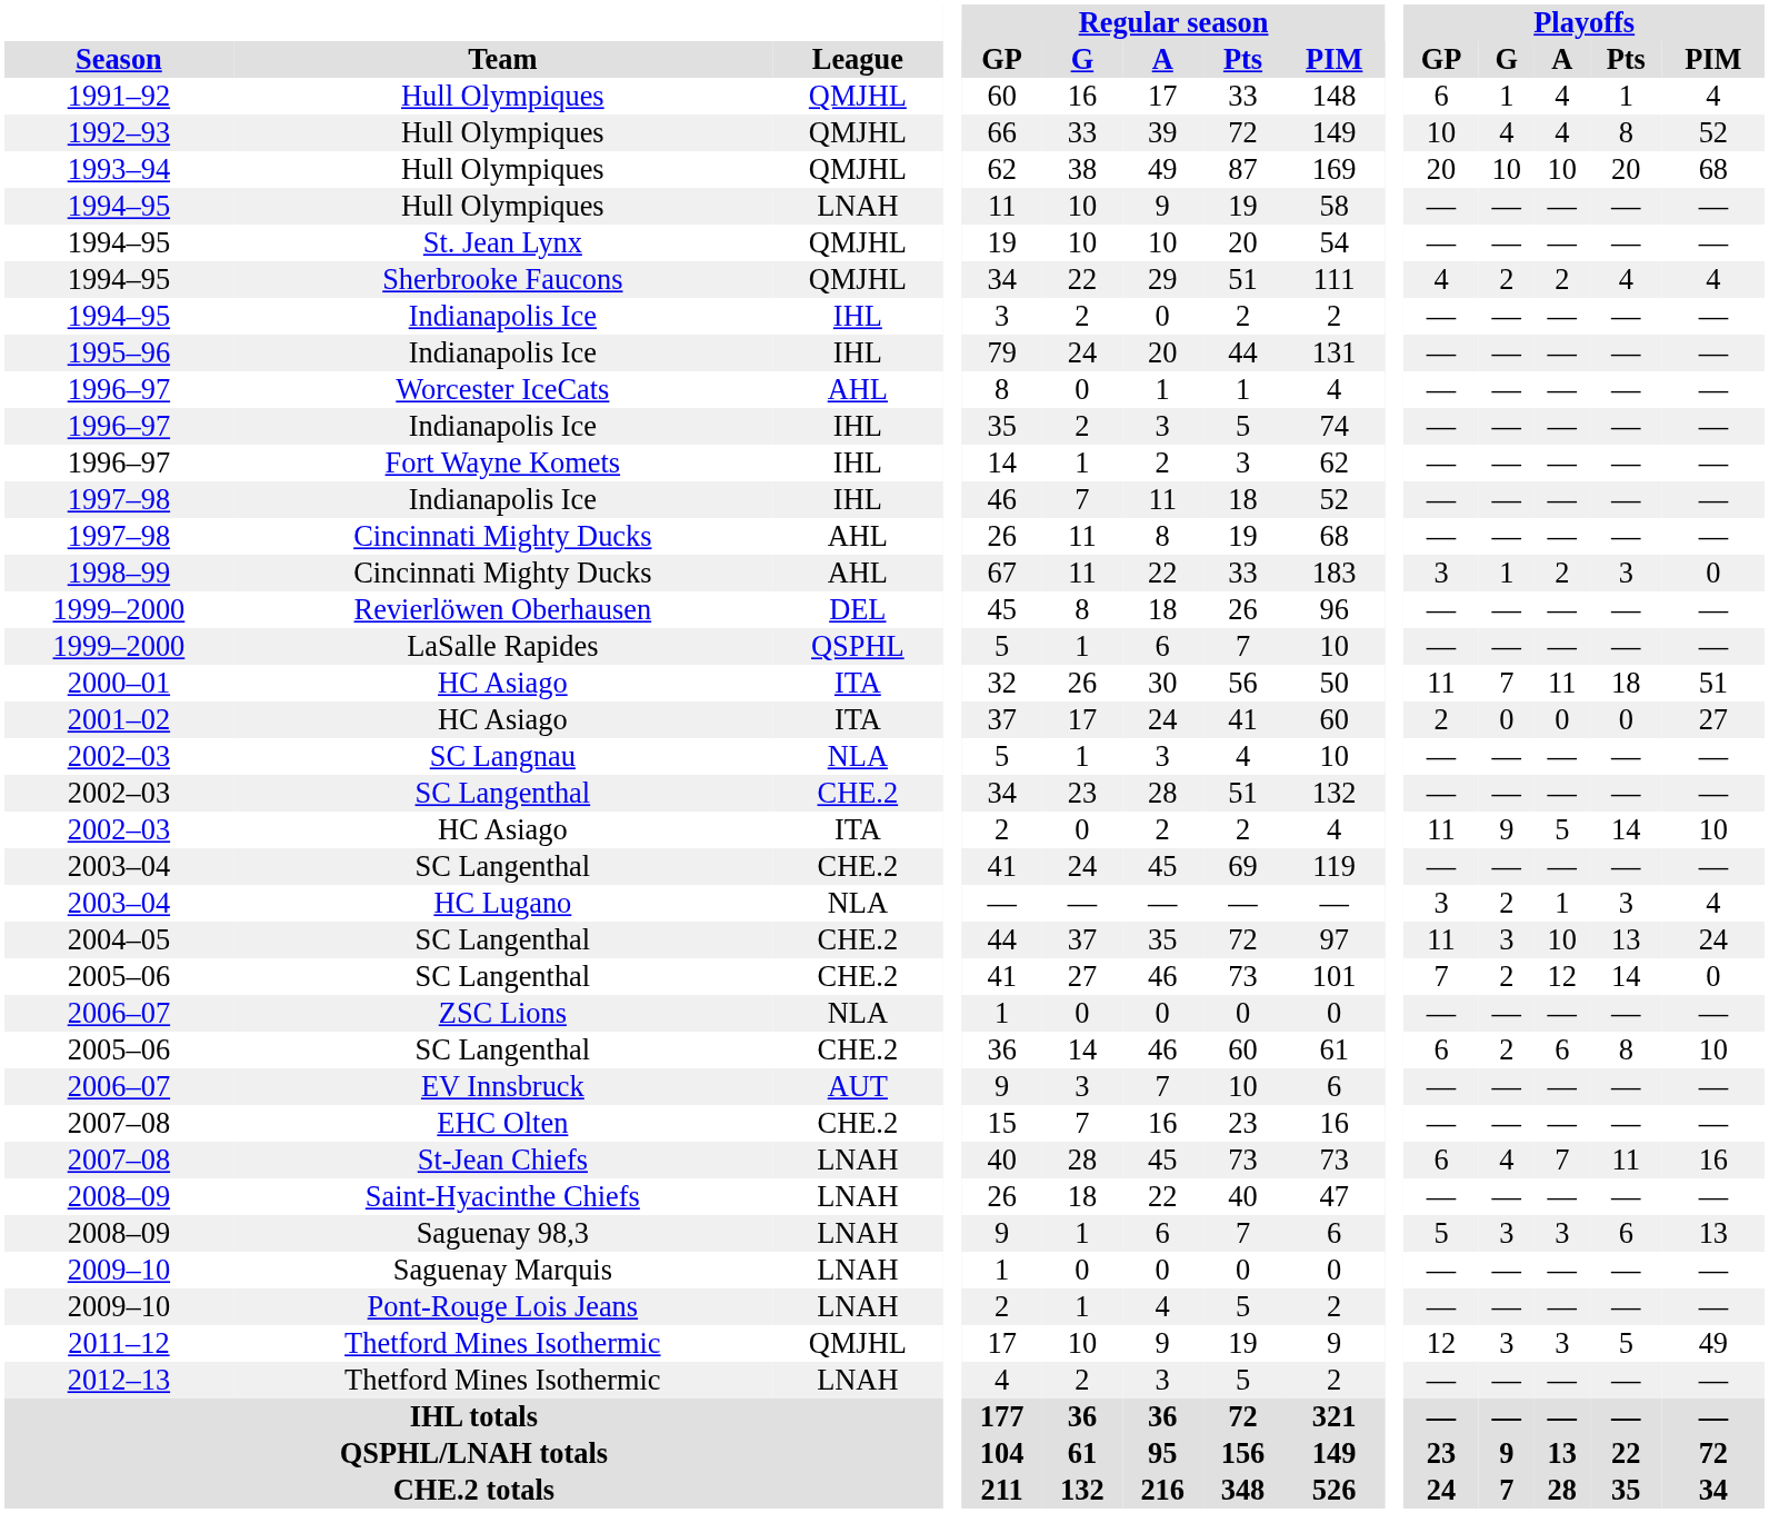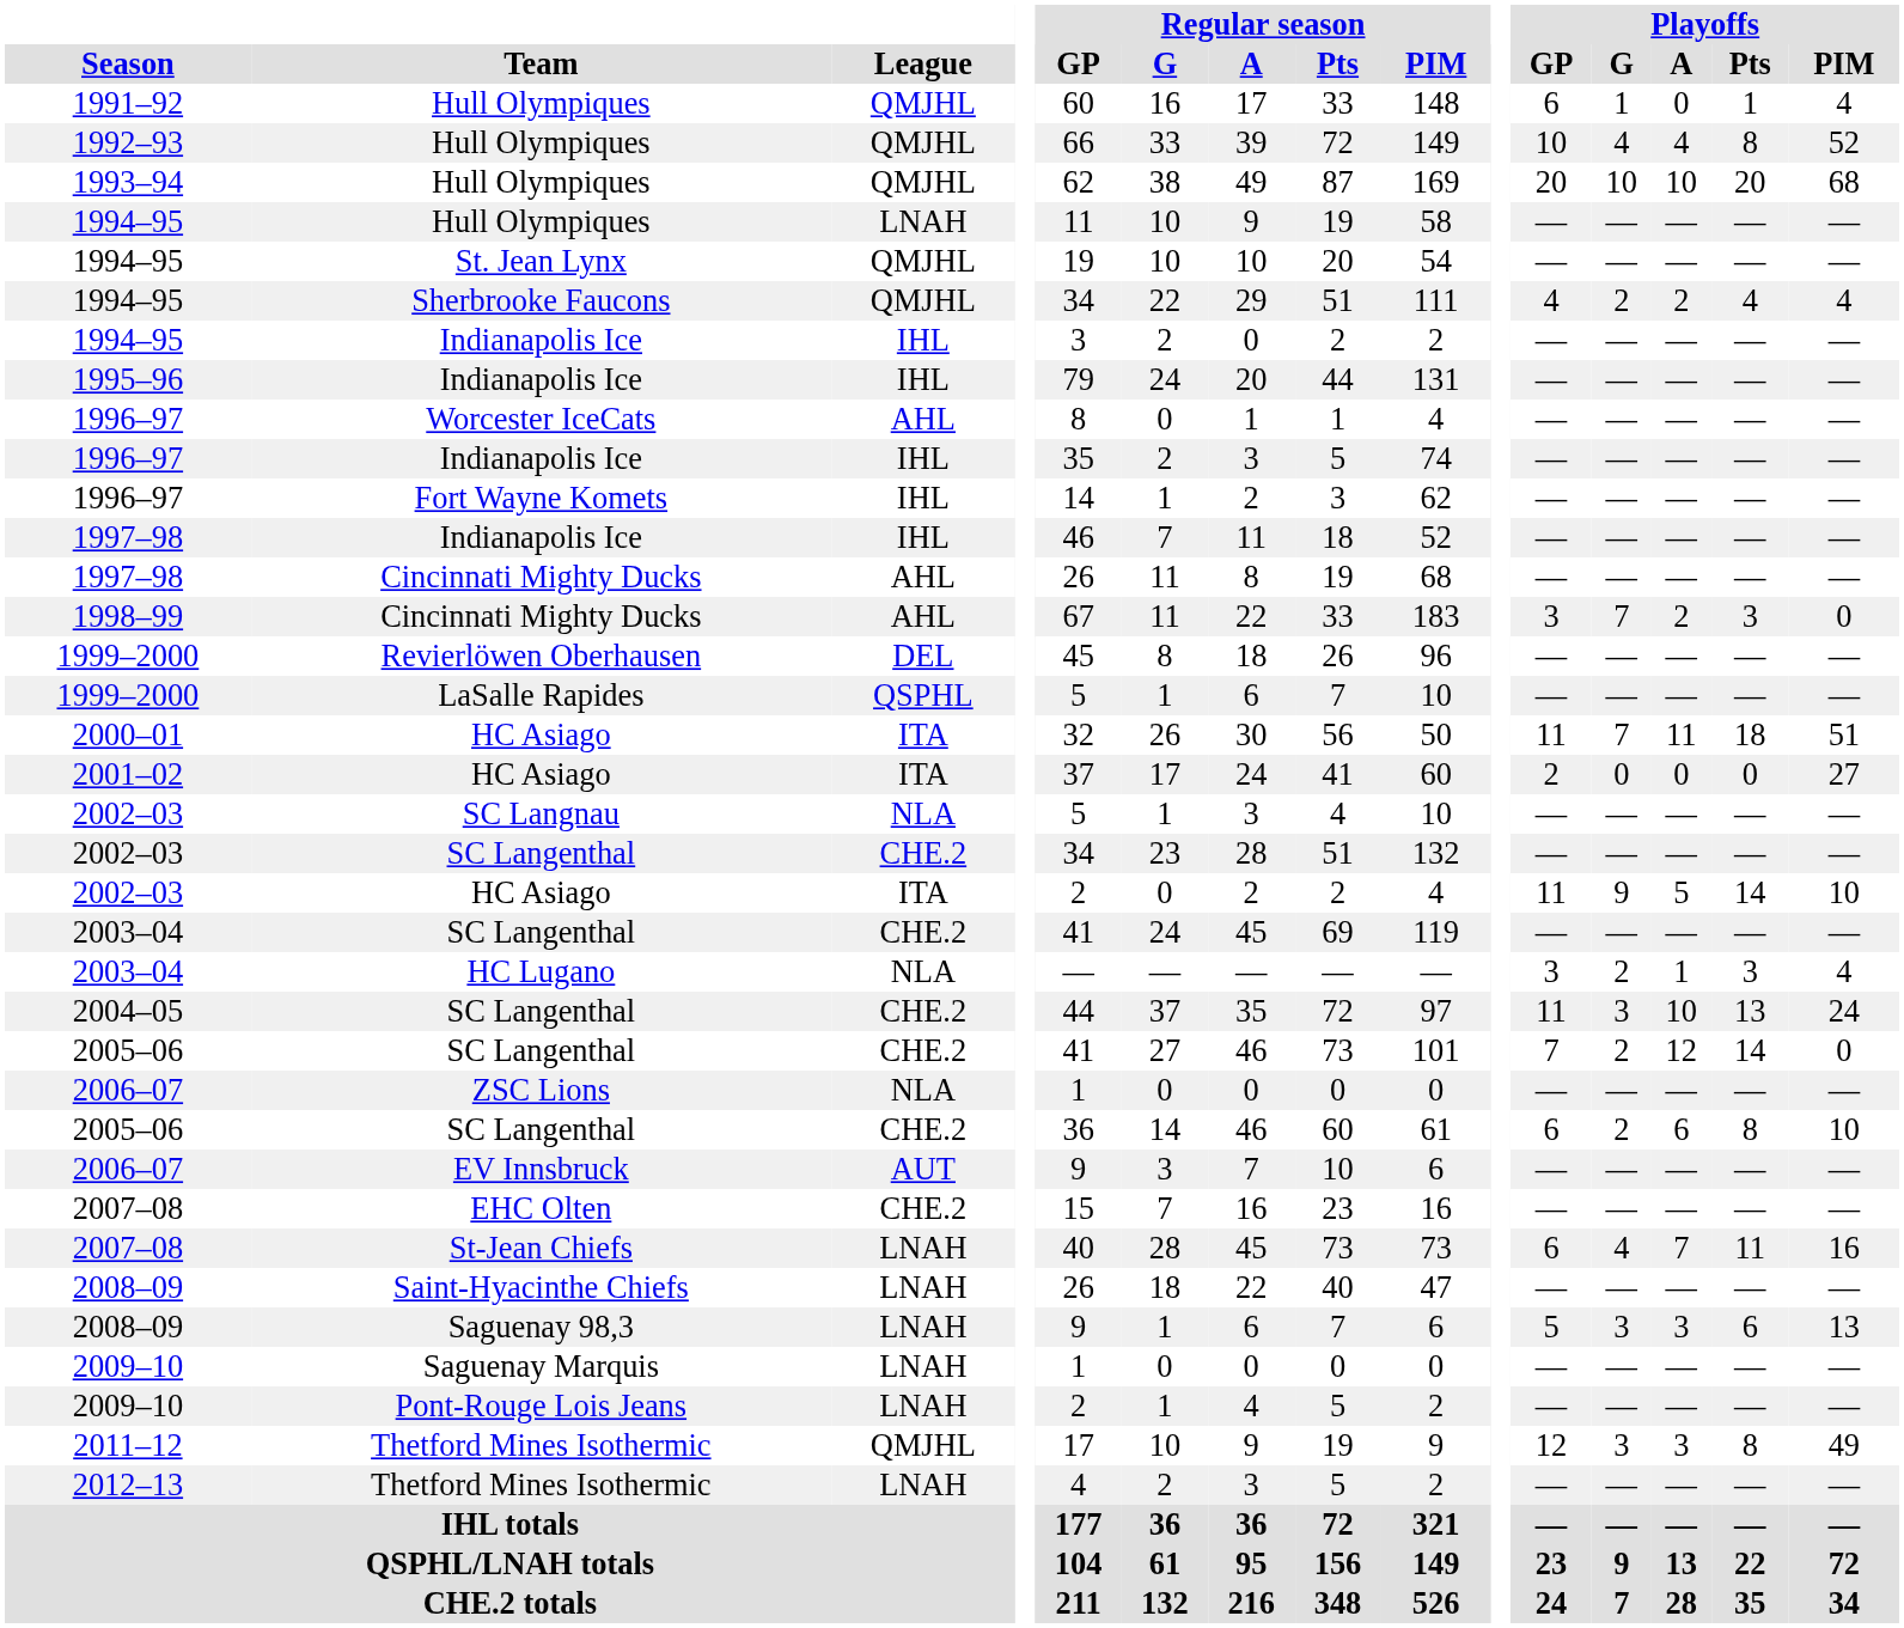1991–92 / Hull Olympiques | Playoffs / A: 4 -> 0
1998–99 / Cincinnati Mighty Ducks | Playoffs / G: 1 -> 7
2011–12 / Thetford Mines Isothermic | Playoffs / Pts: 5 -> 8
